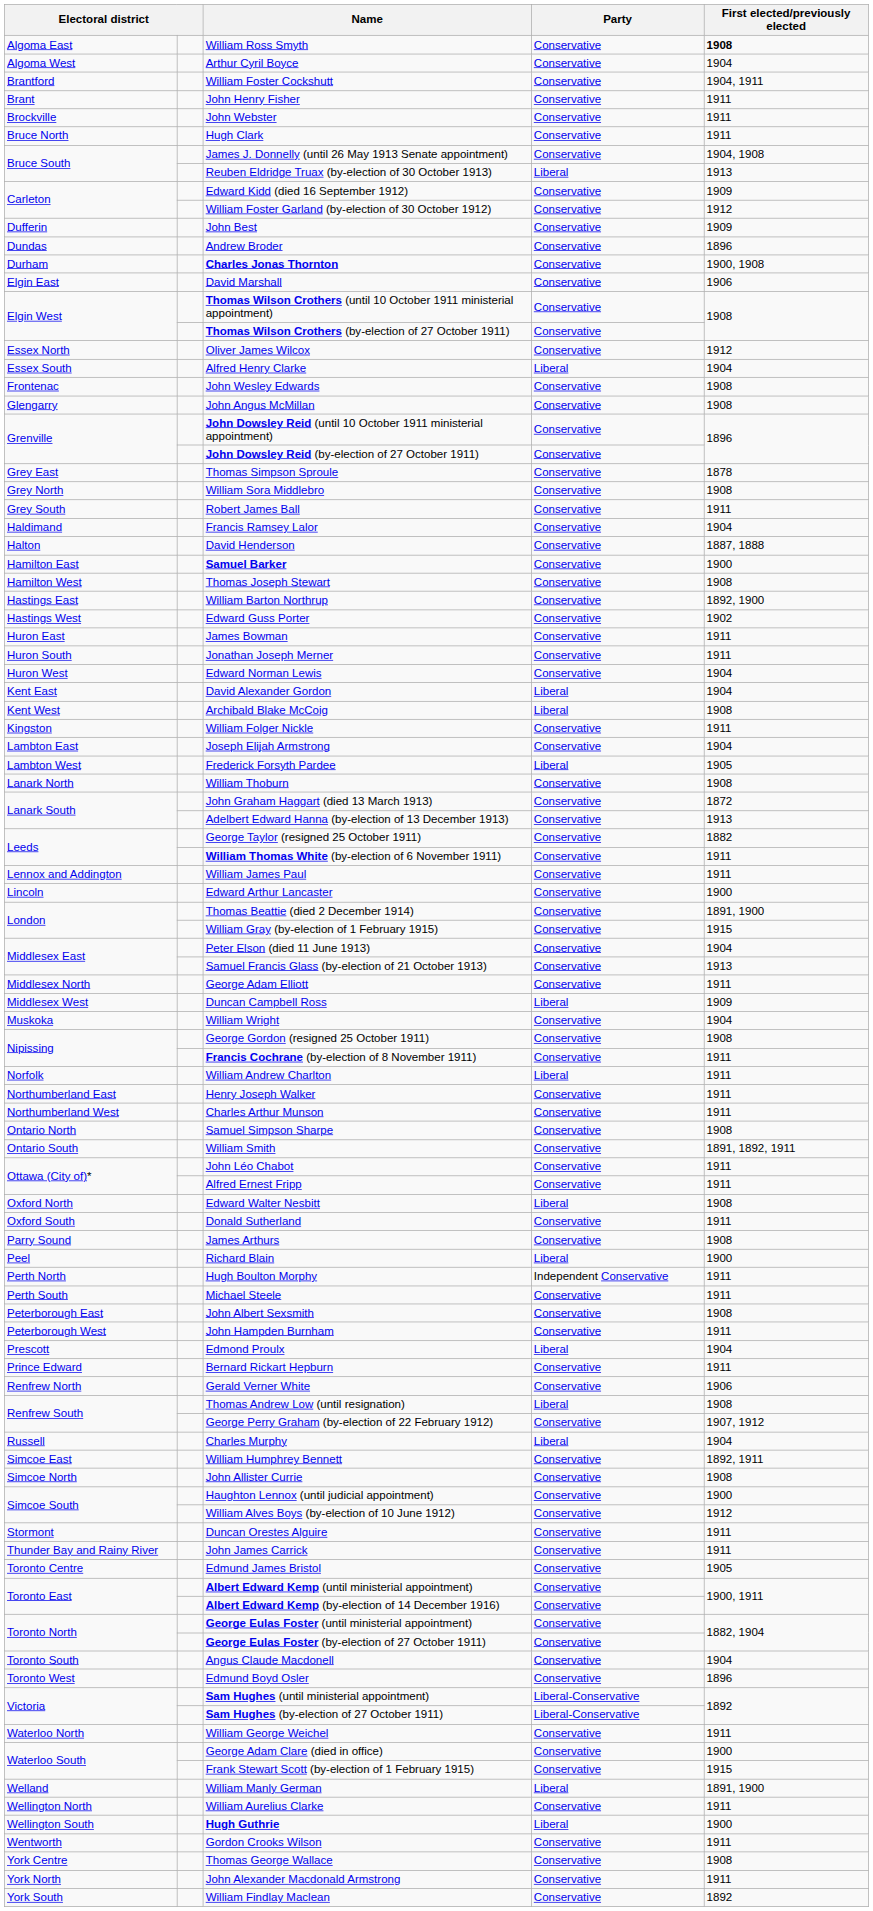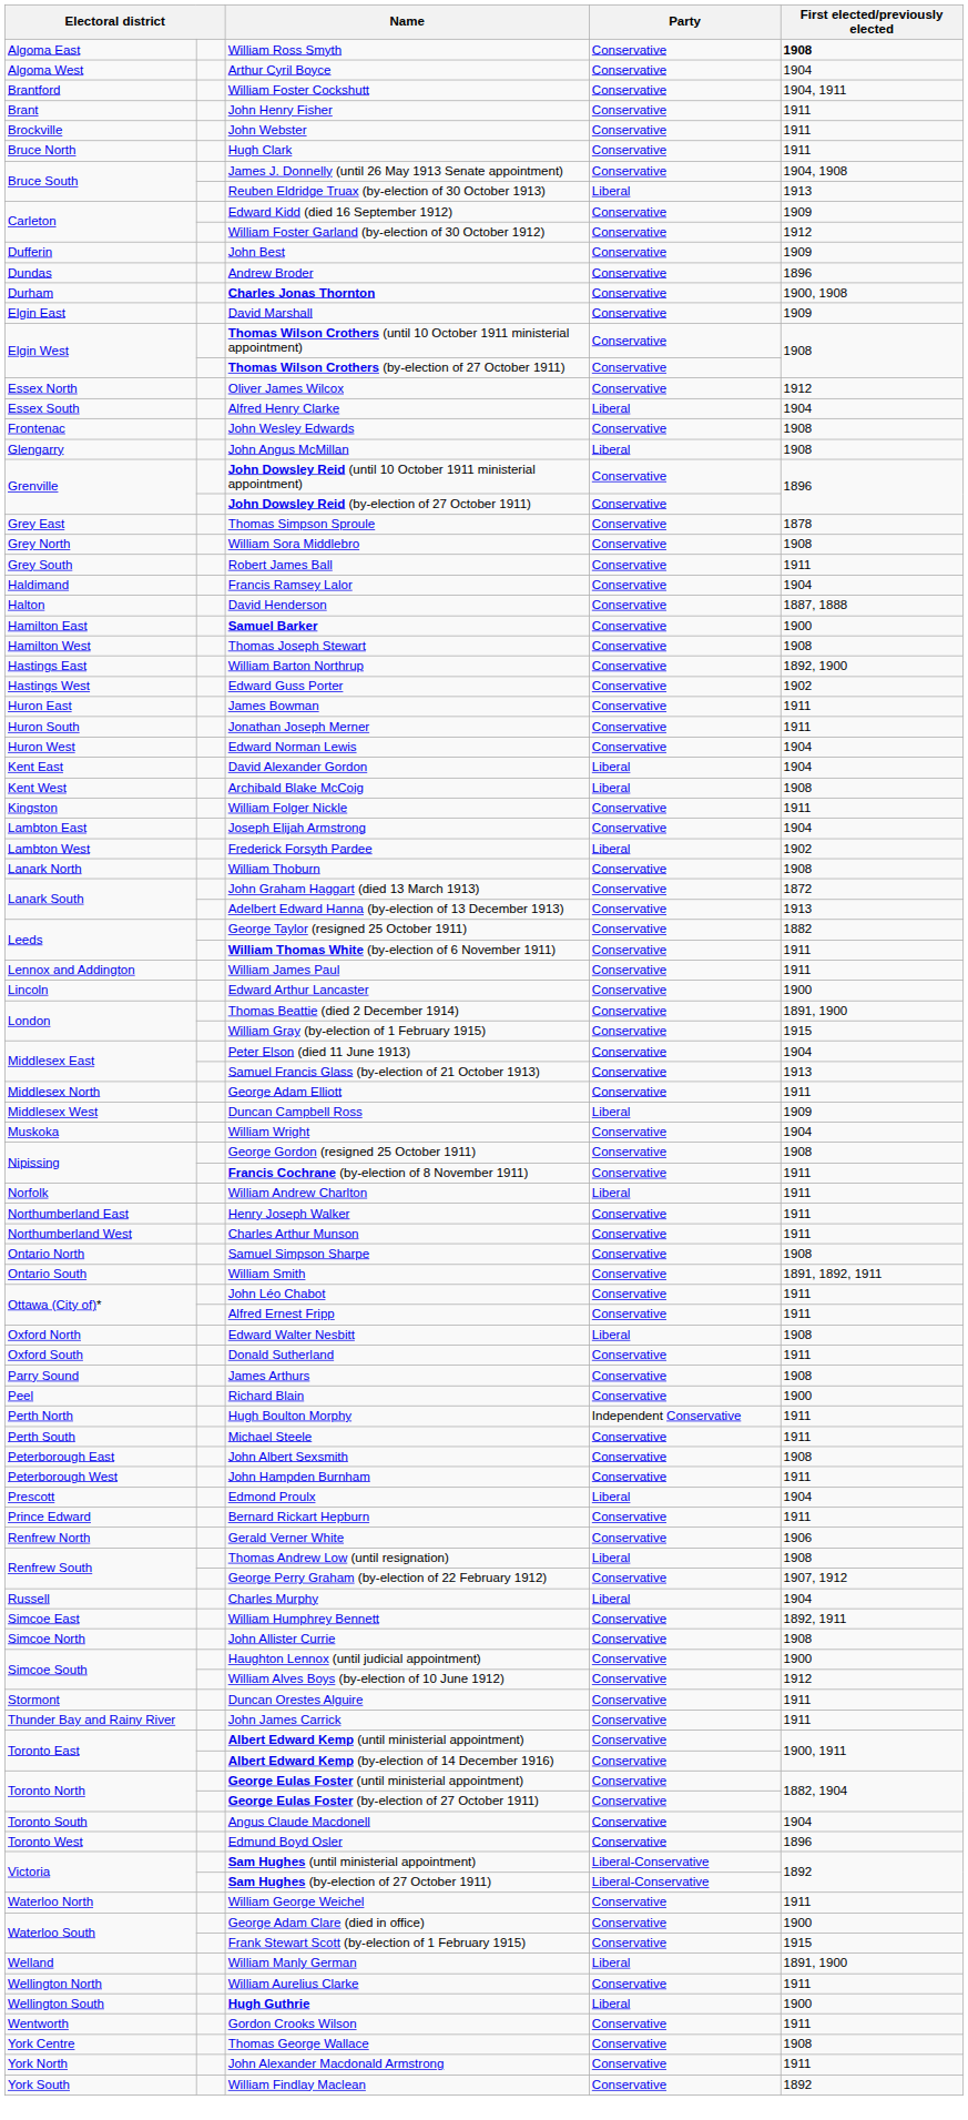David Marshall | First elected/previously elected: 1906 -> 1909
John Angus McMillan | Party: Conservative -> Liberal
Frederick Forsyth Pardee | First elected/previously elected: 1905 -> 1902
Richard Blain | Party: Liberal -> Conservative
- row: Toronto Centre | Edmund James Bristol | Conservative | 1905
